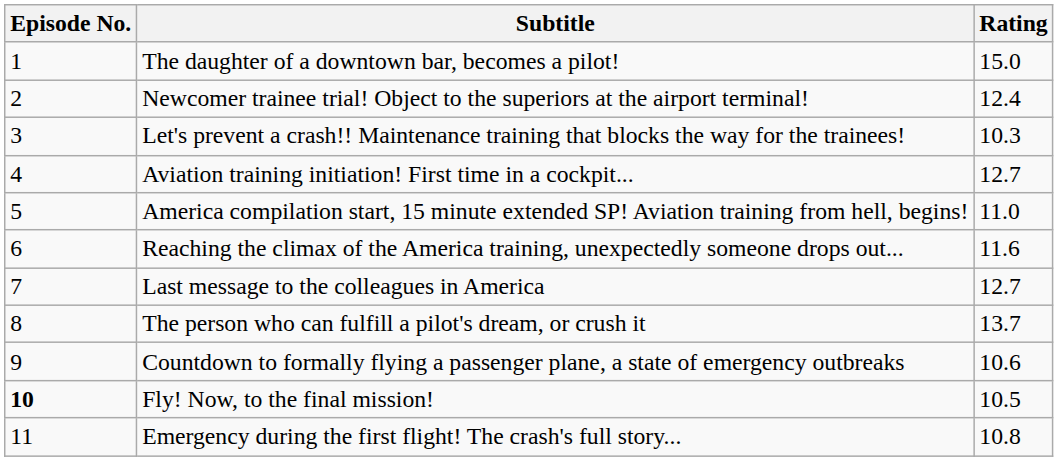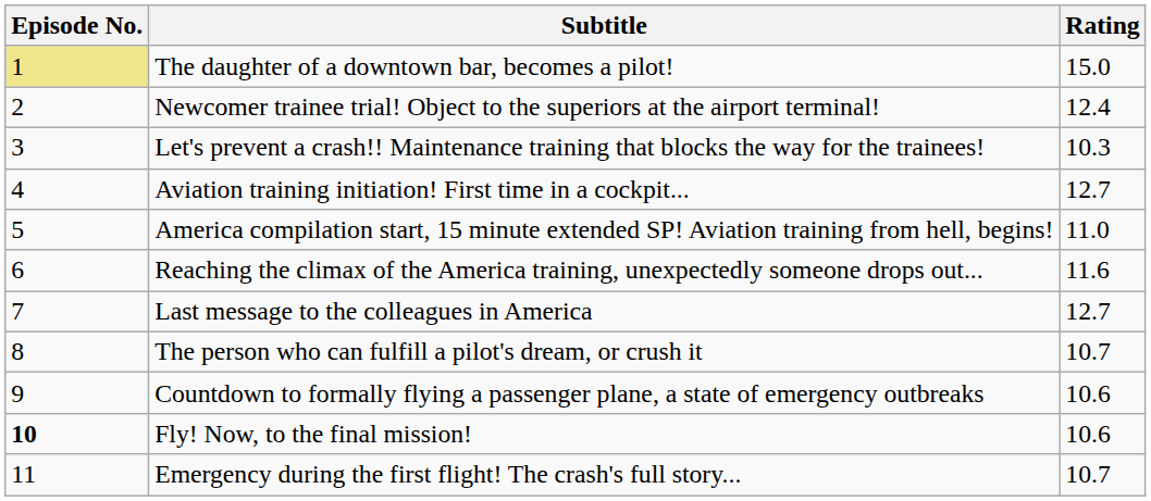The daughter of a downtown bar, becomes a pilot! | Episode No.: no background -> khaki background
The person who can fulfill a pilot's dream, or crush it | Rating: 13.7 -> 10.7
Fly! Now, to the final mission! | Rating: 10.5 -> 10.6
Emergency during the first flight! The crash's full story... | Rating: 10.8 -> 10.7
